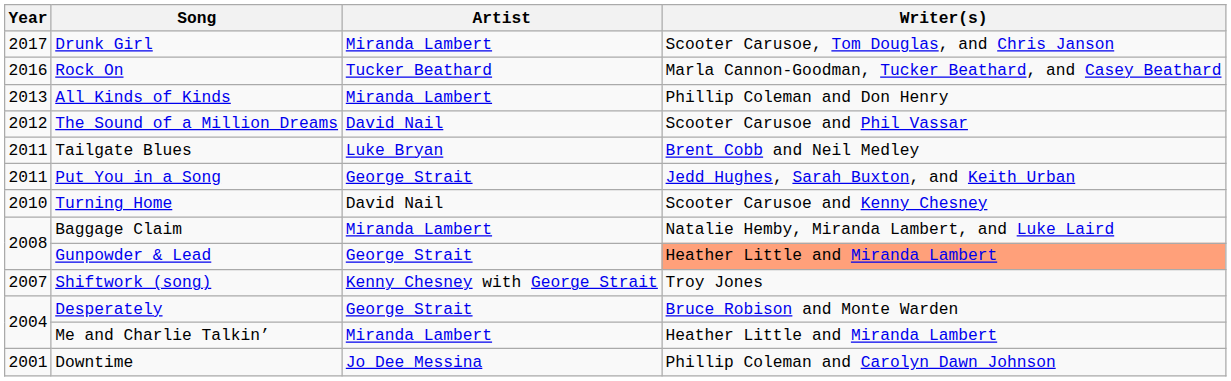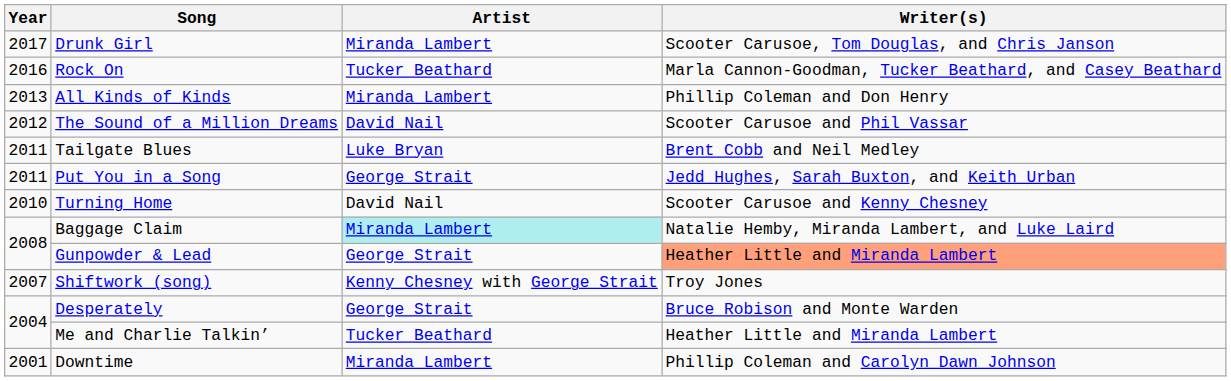Baggage Claim | Artist: no background -> paleturquoise background
Me and Charlie Talkin’ | Artist: Miranda Lambert -> Tucker Beathard
Downtime | Artist: Jo Dee Messina -> Miranda Lambert
